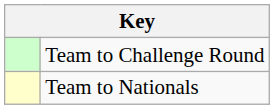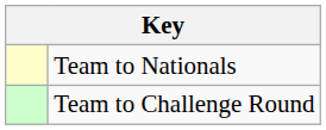rows swapped: Team to Nationals <-> Team to Challenge Round
